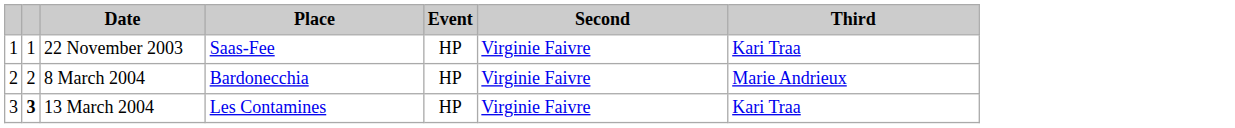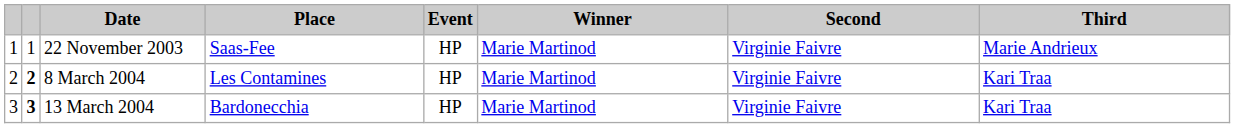+ column: Winner | Marie Martinod | Marie Martinod | Marie Martinod
22 November 2003 | Third: Kari Traa -> Marie Andrieux
8 March 2004 | column 2: normal -> bold
8 March 2004 | Place: Bardonecchia -> Les Contamines
8 March 2004 | Third: Marie Andrieux -> Kari Traa
13 March 2004 | Place: Les Contamines -> Bardonecchia
